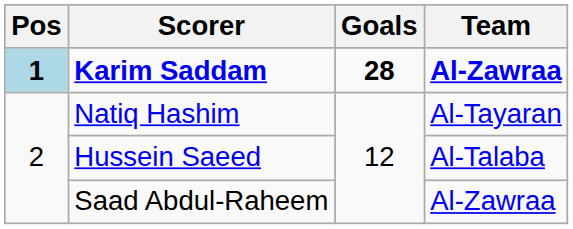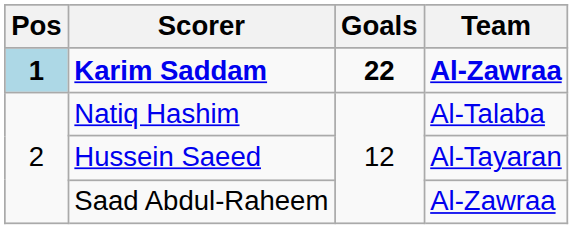Karim Saddam | Goals: 28 -> 22
Natiq Hashim | Team: Al-Tayaran -> Al-Talaba
Hussein Saeed | Team: Al-Talaba -> Al-Tayaran
